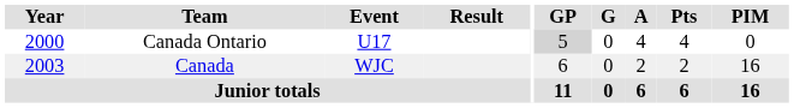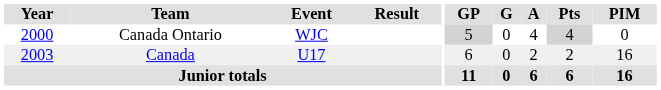Canada Ontario | Event: U17 -> WJC
Canada Ontario | Pts: no background -> lightgrey background
Canada | Event: WJC -> U17
